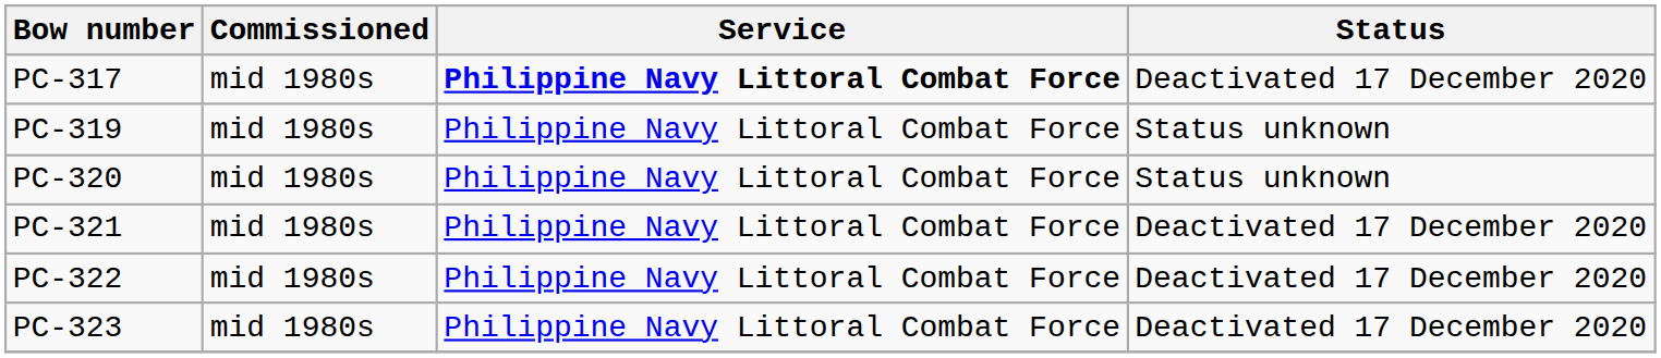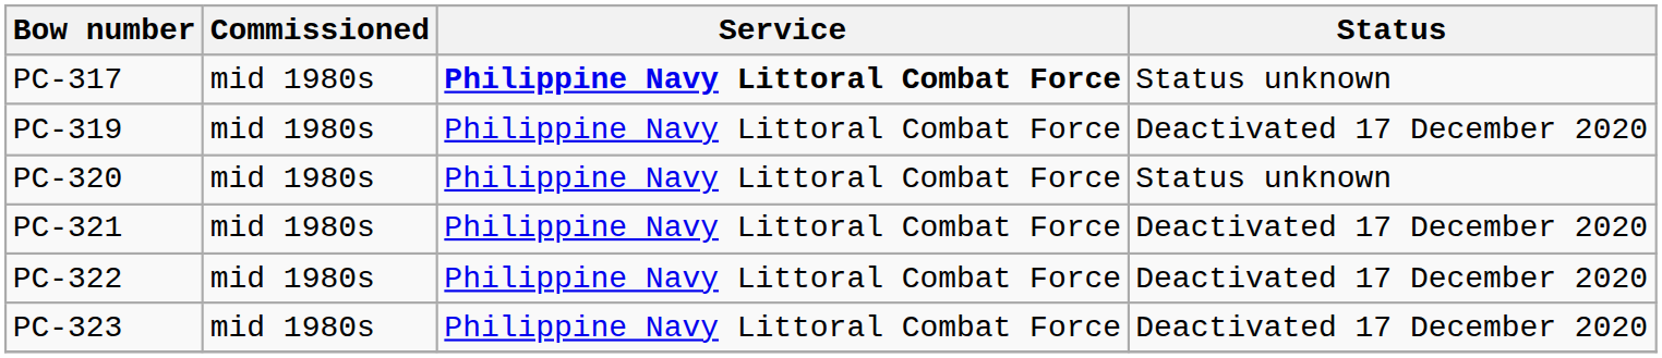PC-317 | Status: Deactivated 17 December 2020 -> Status unknown
PC-319 | Status: Status unknown -> Deactivated 17 December 2020
